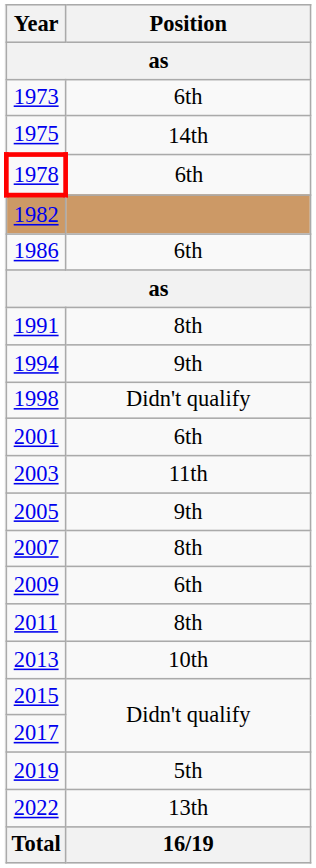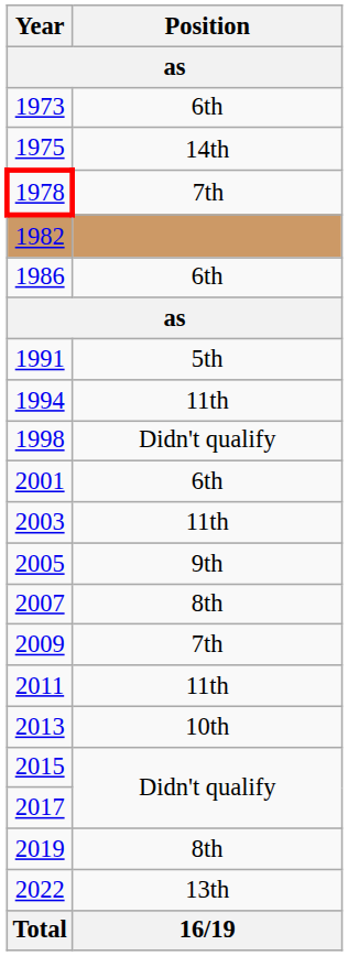1978 | Position: 6th -> 7th
1991 | Position: 8th -> 5th
1994 | Position: 9th -> 11th
2009 | Position: 6th -> 7th
2011 | Position: 8th -> 11th
2019 | Position: 5th -> 8th
